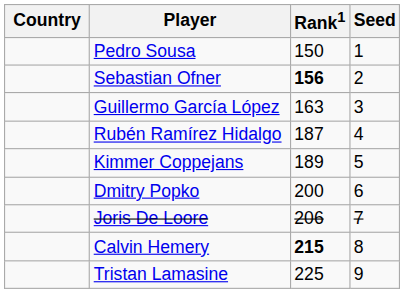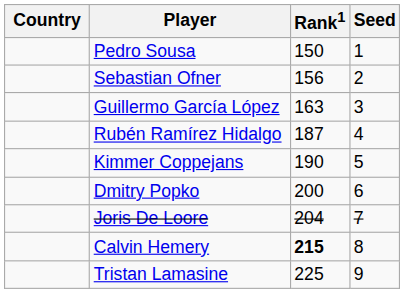Sebastian Ofner | Rank1: bold -> normal
Kimmer Coppejans | Rank1: 189 -> 190
Joris De Loore | Rank1: 206 -> 204
